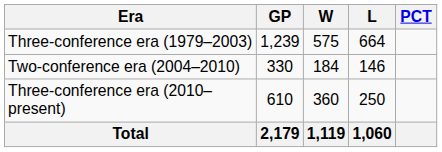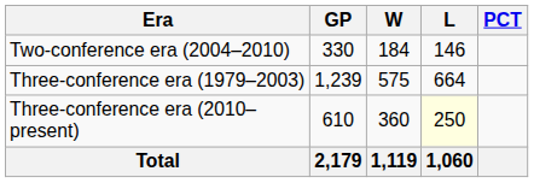rows swapped: Three-conference era (1979–2003) <-> Two-conference era (2004–2010)
Three-conference era (2010–present) | L: no background -> lightyellow background
